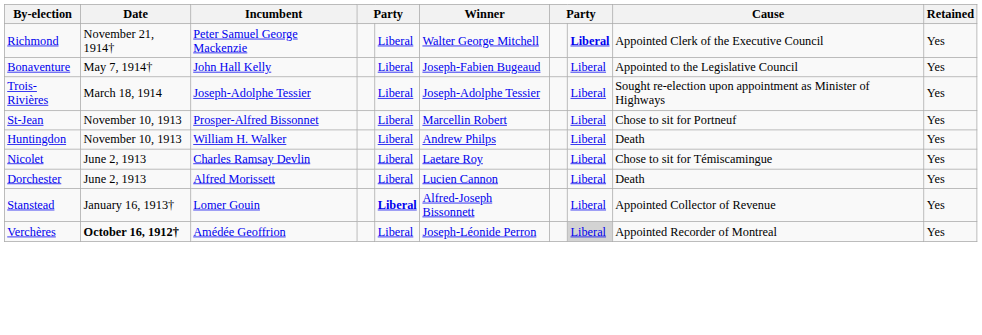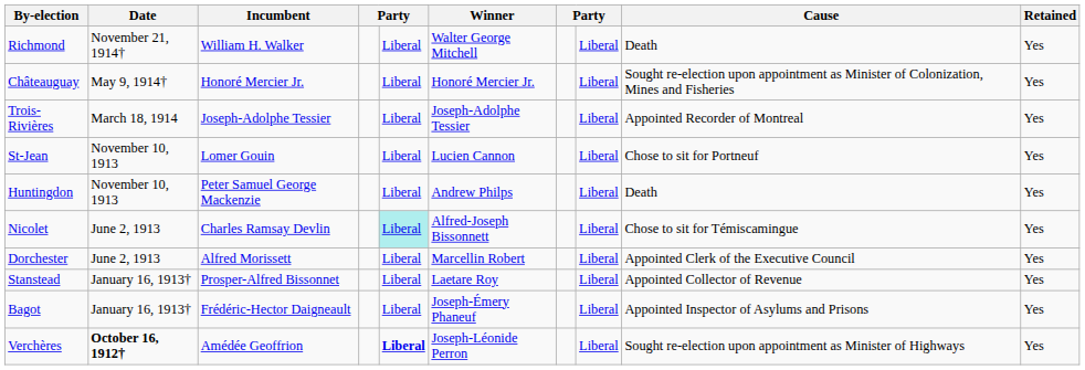Richmond | Incumbent: Peter Samuel George Mackenzie -> William H. Walker
Richmond | column 8: bold -> normal
Richmond | Cause: Appointed Clerk of the Executive Council -> Death
+ row: Châteauguay | May 9, 1914† | Honoré Mercier Jr. | Liberal | Honoré Mercier Jr. | Liberal | Sought re-election upon appointment as Minister of Colonization, Mines and Fisheries | Yes
- row: Bonaventure | May 7, 1914† | John Hall Kelly | Liberal | Joseph-Fabien Bugeaud | Liberal | Appointed to the Legislative Council | Yes
Trois-Rivières | Cause: Sought re-election upon appointment as Minister of Highways -> Appointed Recorder of Montreal
St-Jean | Incumbent: Prosper-Alfred Bissonnet -> Lomer Gouin
St-Jean | Winner: Marcellin Robert -> Lucien Cannon
Huntingdon | Incumbent: William H. Walker -> Peter Samuel George Mackenzie
Nicolet | column 5: no background -> paleturquoise background
Nicolet | Winner: Laetare Roy -> Alfred-Joseph Bissonnett
Dorchester | Winner: Lucien Cannon -> Marcellin Robert
Dorchester | Cause: Death -> Appointed Clerk of the Executive Council
Stanstead | Incumbent: Lomer Gouin -> Prosper-Alfred Bissonnet
Stanstead | column 5: bold -> normal
Stanstead | Winner: Alfred-Joseph Bissonnett -> Laetare Roy
+ row: Bagot | January 16, 1913† | Frédéric-Hector Daigneault | Liberal | Joseph-Émery Phaneuf | Liberal | Appointed Inspector of Asylums and Prisons | Yes
Verchères | column 5: normal -> bold
Verchères | column 8: lightgrey background -> no background
Verchères | Cause: Appointed Recorder of Montreal -> Sought re-election upon appointment as Minister of Highways
